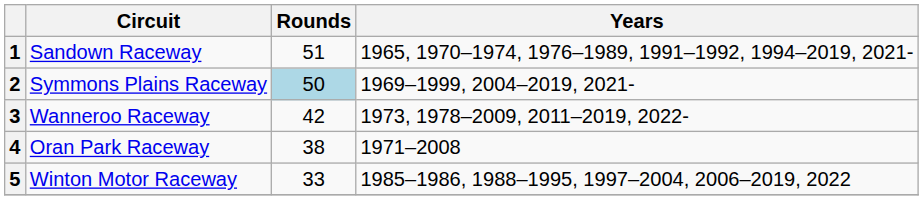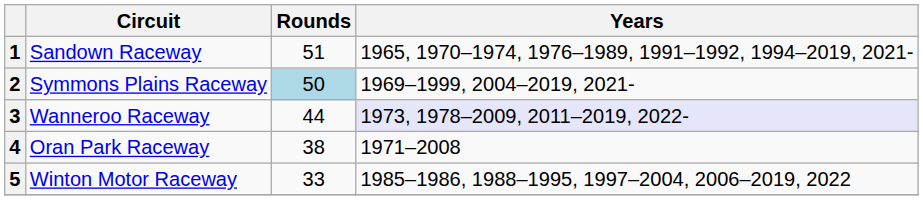3 | Rounds: 42 -> 44
3 | Years: no background -> lavender background
